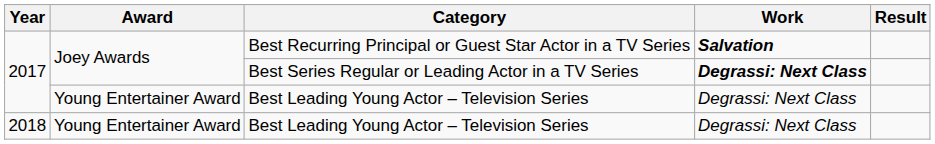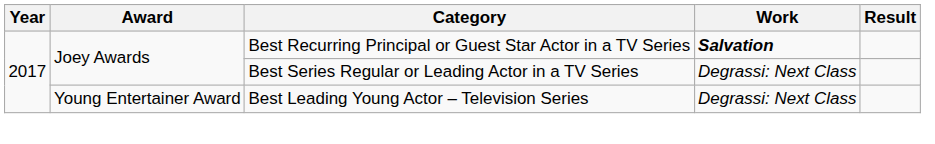Best Series Regular or Leading Actor in a TV Series | Work: bold -> normal
- row: 2018 | Young Entertainer Award | Best Leading Young Actor – Television Series | Degrassi: Next Class
